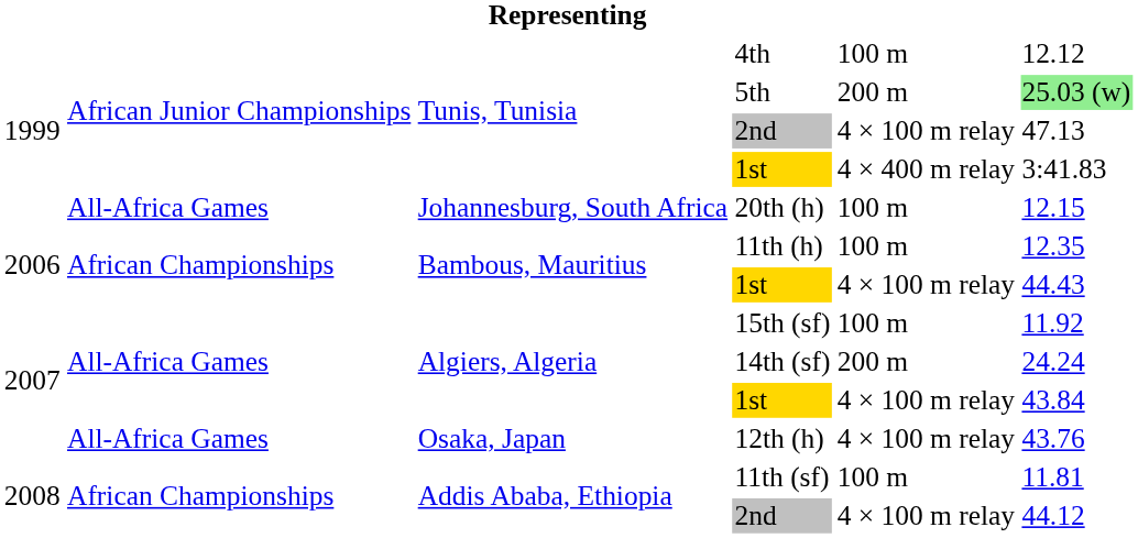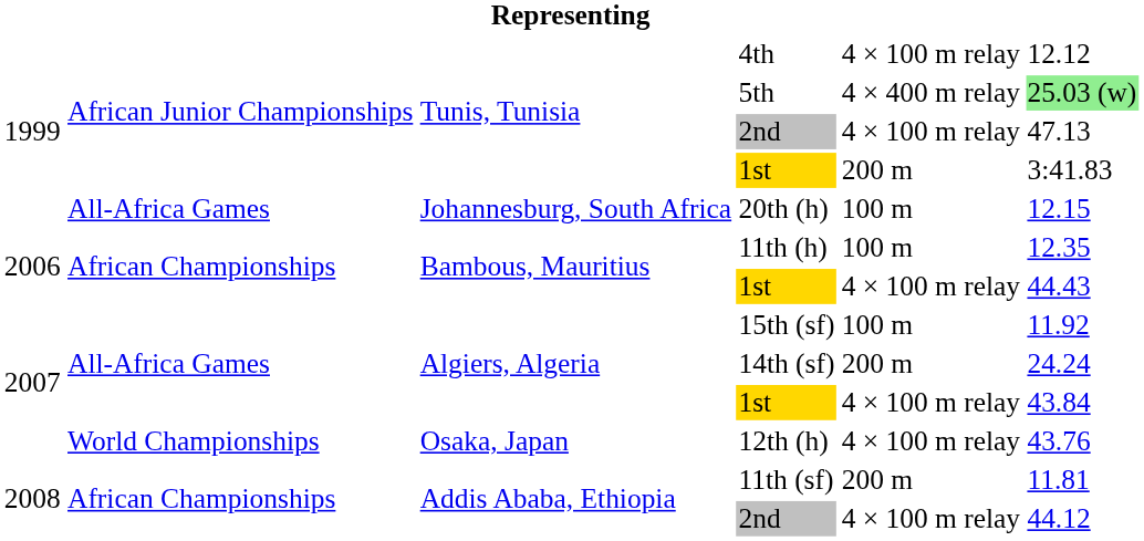4th | column 5: 100 m -> 4 × 100 m relay
5th | column 5: 200 m -> 4 × 400 m relay
Tunis, Tunisia / 1st | column 5: 4 × 400 m relay -> 200 m
12th (h) | column 2: All-Africa Games -> World Championships
11th (sf) | column 5: 100 m -> 200 m
